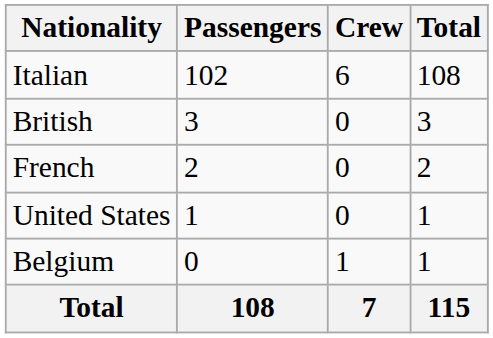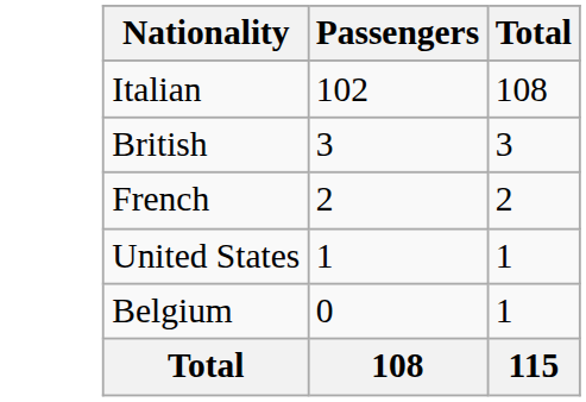- column: Crew | 6 | 0 | 0 | 0 | 1 | 7
